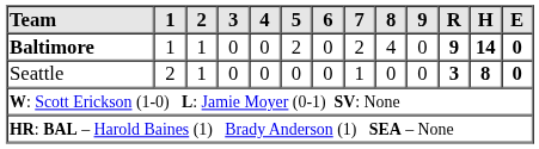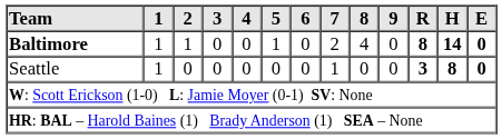Baltimore | 5: 2 -> 1
Baltimore | R: 9 -> 8
Seattle | 1: 2 -> 1
Seattle | 2: 1 -> 0
